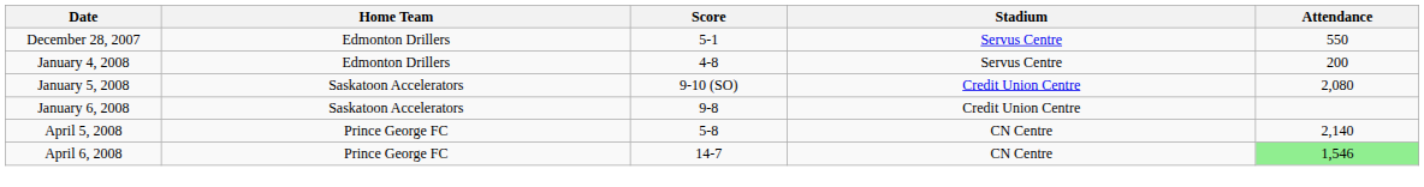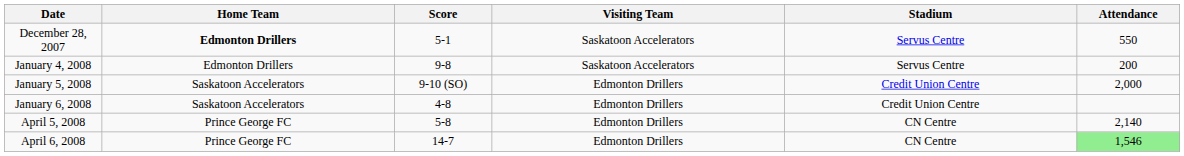+ column: Visiting Team | Saskatoon Accelerators | Saskatoon Accelerators | Edmonton Drillers | Edmonton Drillers | Edmonton Drillers | Edmonton Drillers
December 28, 2007 | Home Team: normal -> bold
January 4, 2008 | Score: 4-8 -> 9-8
January 5, 2008 | Attendance: 2,080 -> 2,000
January 6, 2008 | Score: 9-8 -> 4-8
